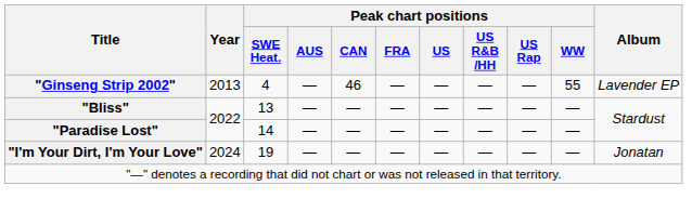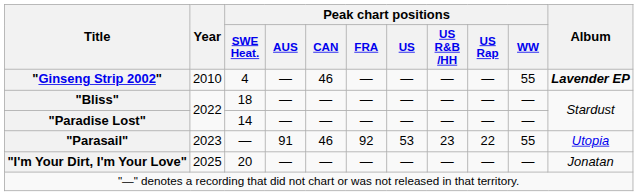"Ginseng Strip 2002" | Year: 2013 -> 2010
"Ginseng Strip 2002" | Album: normal -> bold
"Bliss" | Peak chart positions / SWE Heat.: 13 -> 18
+ row: "Parasail" | 2023 | — | 91 | 46 | 92 | 53 | 23 | 22 | 55 | Utopia
"I'm Your Dirt, I'm Your Love" | Year: 2024 -> 2025
"I'm Your Dirt, I'm Your Love" | Peak chart positions / SWE Heat.: 19 -> 20
